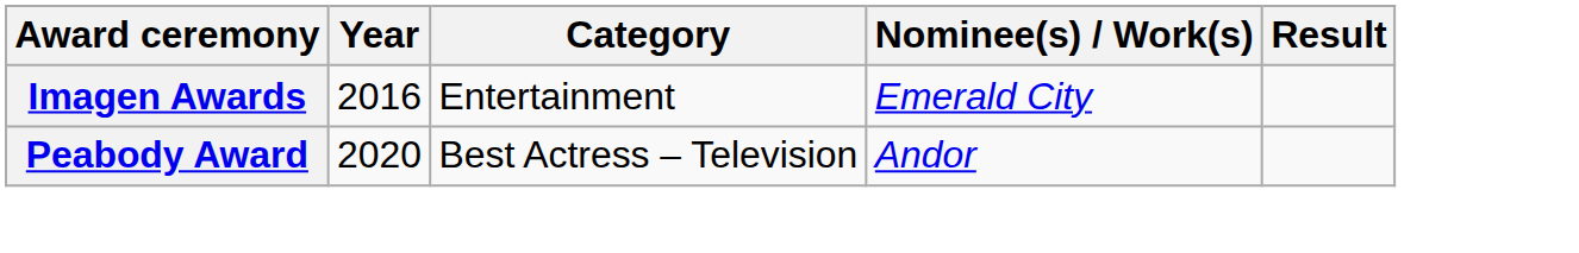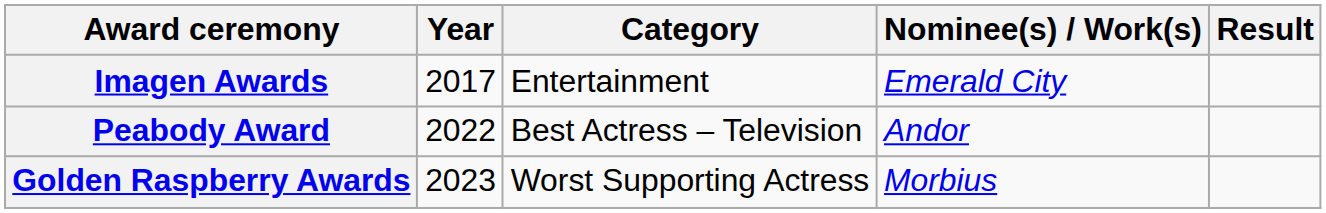Imagen Awards | Year: 2016 -> 2017
Peabody Award | Year: 2020 -> 2022
+ row: Golden Raspberry Awards | 2023 | Worst Supporting Actress | Morbius
